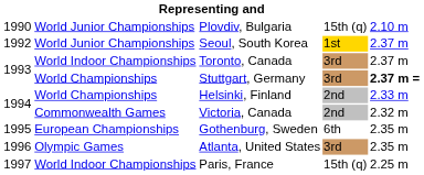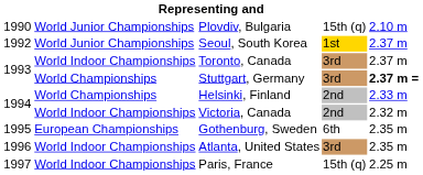Victoria, Canada | column 2: Commonwealth Games -> World Indoor Championships
Atlanta, United States | column 2: Olympic Games -> World Indoor Championships
